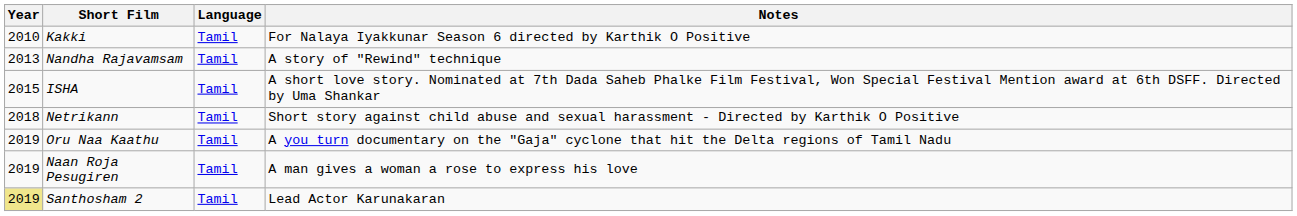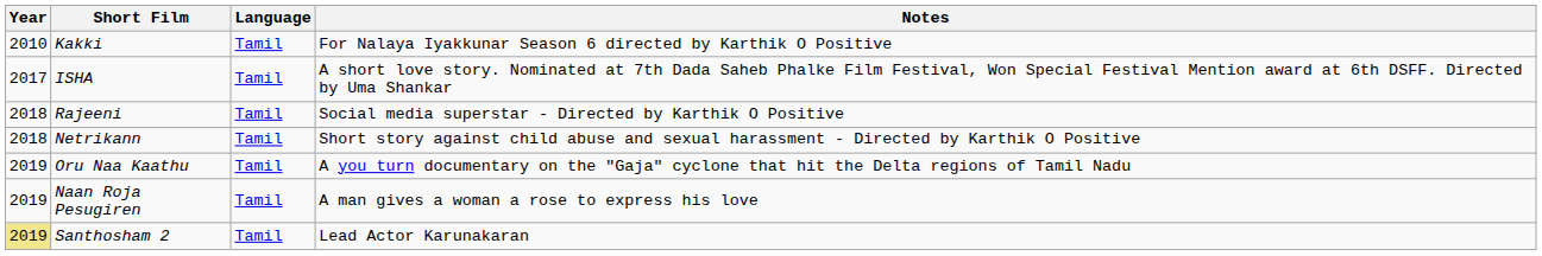- row: 2013 | Nandha Rajavamsam | Tamil | A story of "Rewind" technique
ISHA | Year: 2015 -> 2017
+ row: 2018 | Rajeeni | Tamil | Social media superstar - Directed by Karthik O Positive
